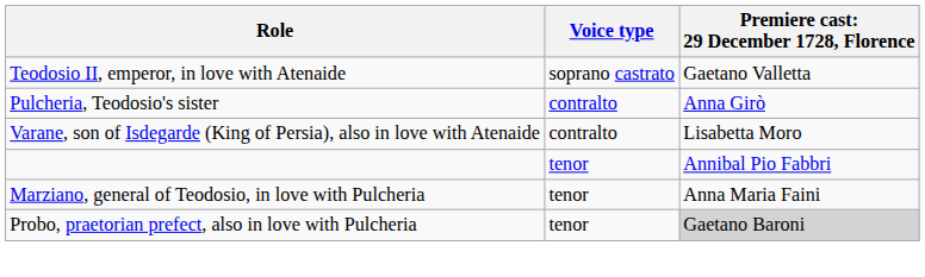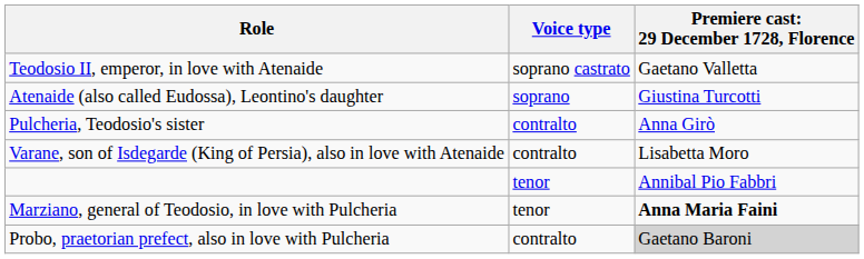+ row: Atenaide (also called Eudossa), Leontino's daughter | soprano | Giustina Turcotti
Marziano, general of Teodosio, in love with Pulcheria | column 3: normal -> bold
Probo, praetorian prefect, also in love with Pulcheria | Voice type: tenor -> contralto
